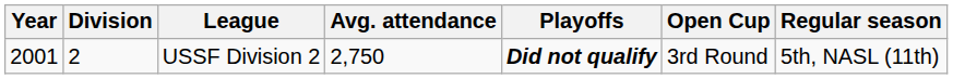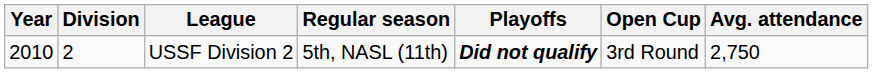columns swapped: Regular season <-> Avg. attendance
USSF Division 2 | Year: 2001 -> 2010
